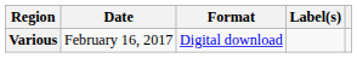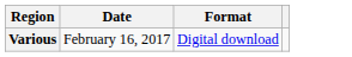- column: Label(s)
